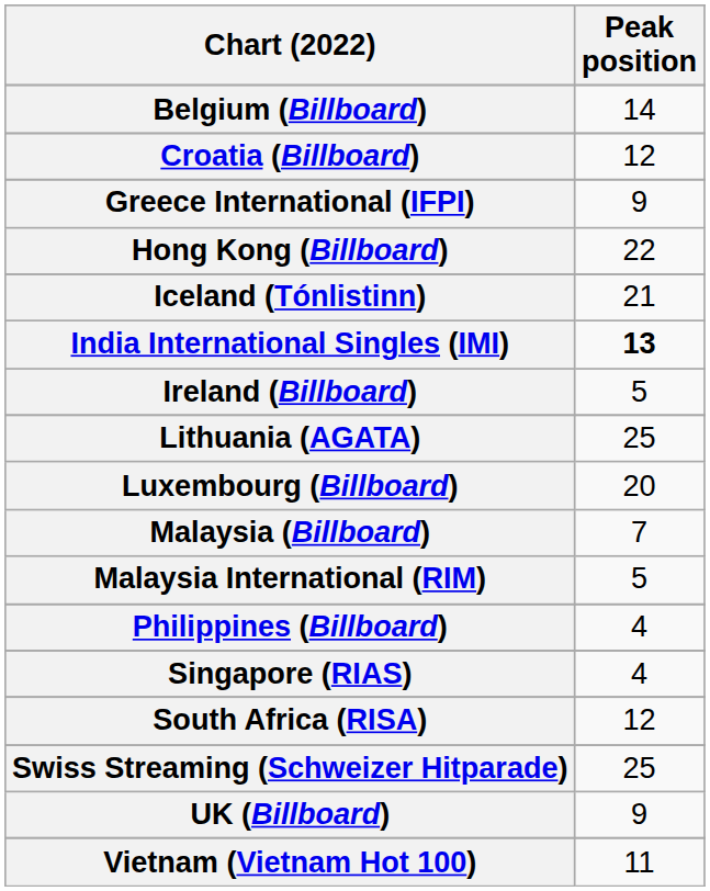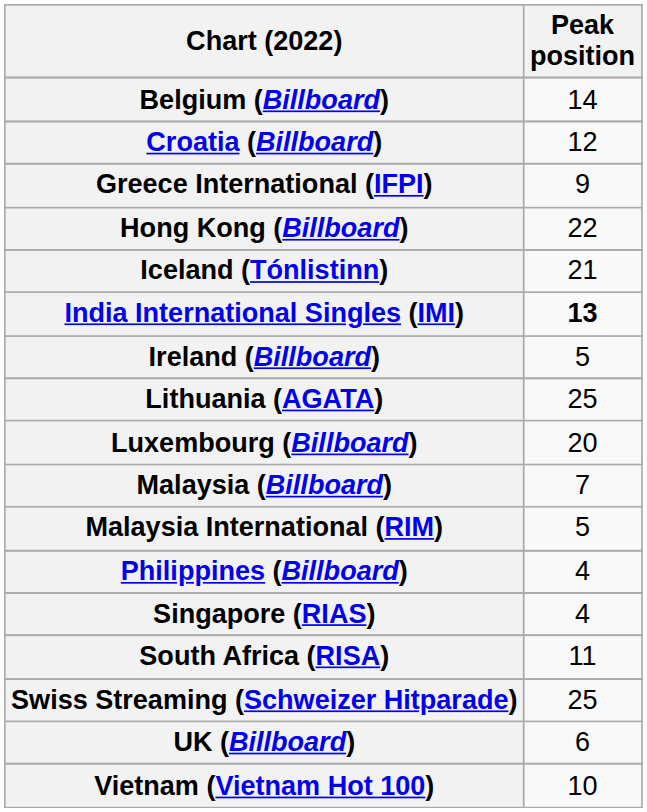South Africa (RISA) | Peak position: 12 -> 11
UK (Billboard) | Peak position: 9 -> 6
Vietnam (Vietnam Hot 100) | Peak position: 11 -> 10
